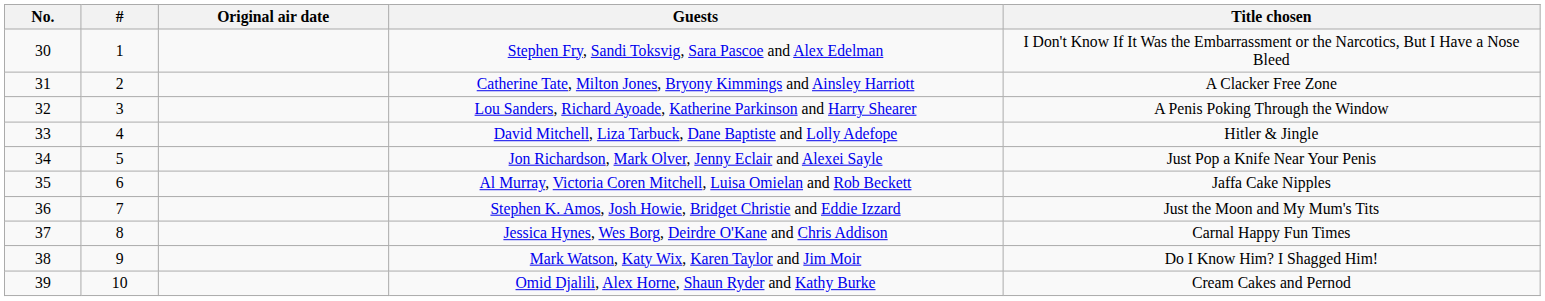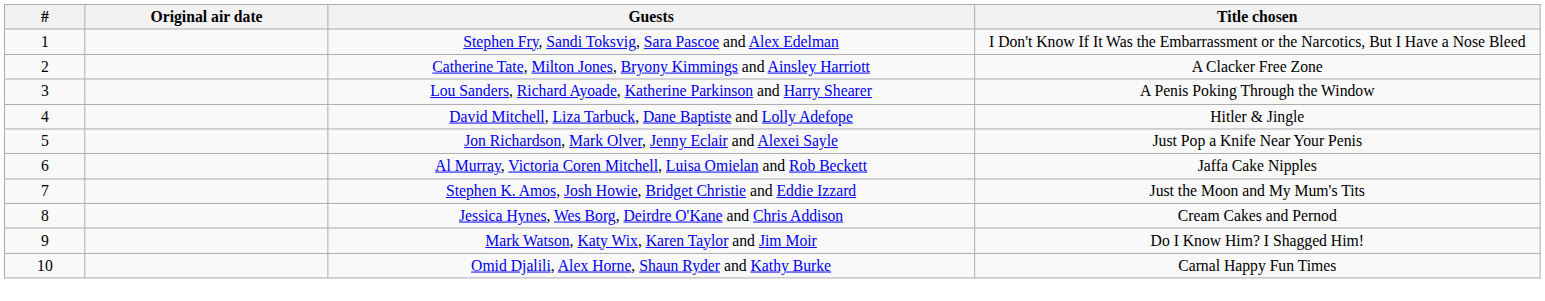- column: No. | 30 | 31 | 32 | 33 | 34 | 35 | 36 | 37 | 38 | 39
Jessica Hynes, Wes Borg, Deirdre O'Kane and Chris Addison | Title chosen: Carnal Happy Fun Times -> Cream Cakes and Pernod
Omid Djalili, Alex Horne, Shaun Ryder and Kathy Burke | Title chosen: Cream Cakes and Pernod -> Carnal Happy Fun Times
